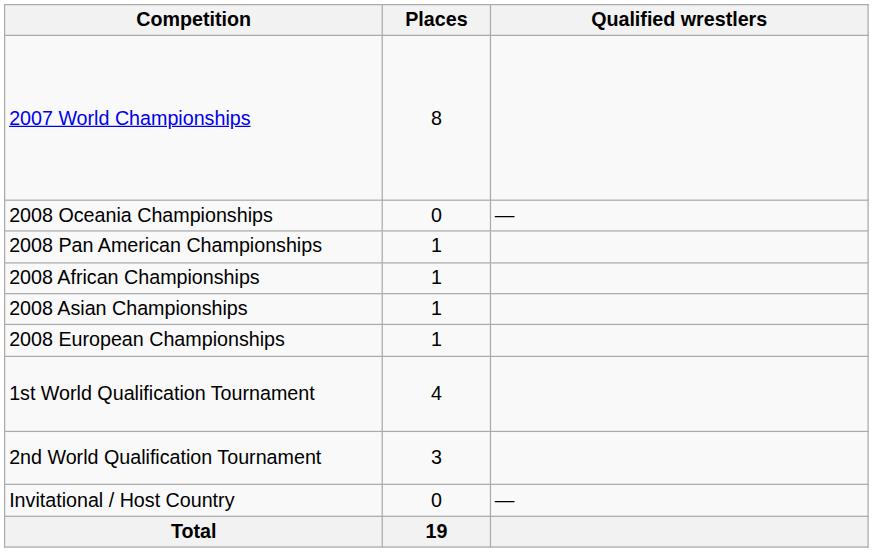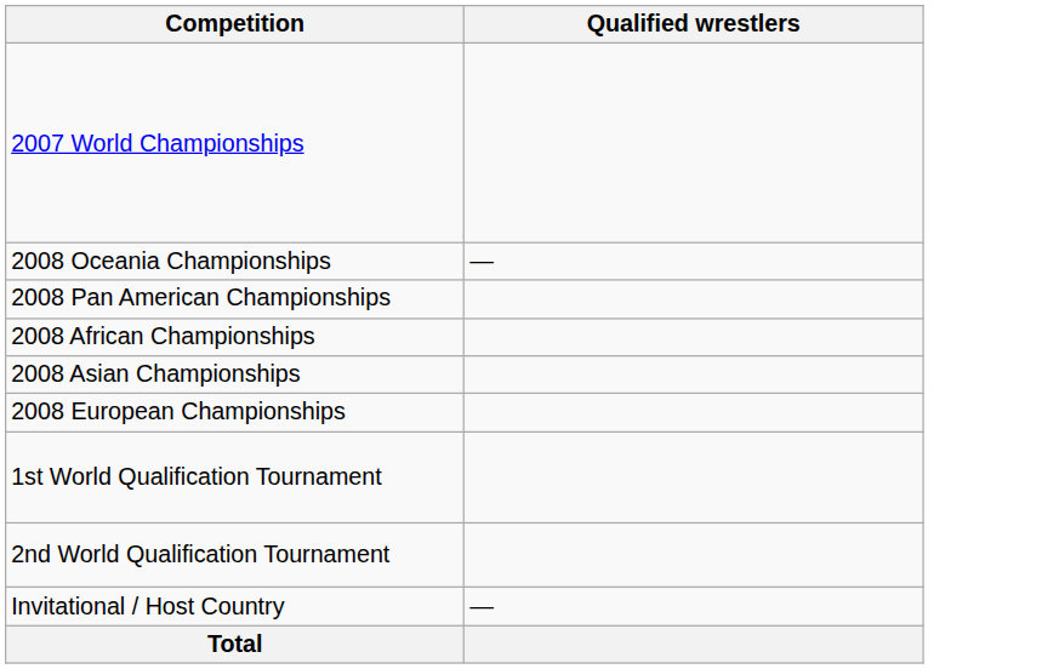- column: Places | 8 | 0 | 1 | 1 | 1 | 1 | 4 | 3 | 0 | 19
